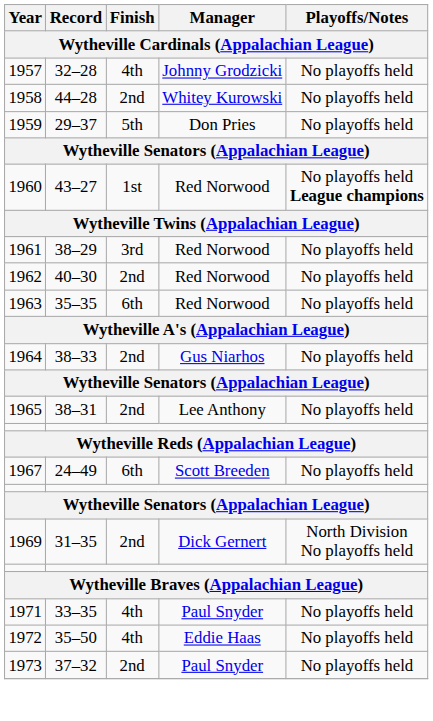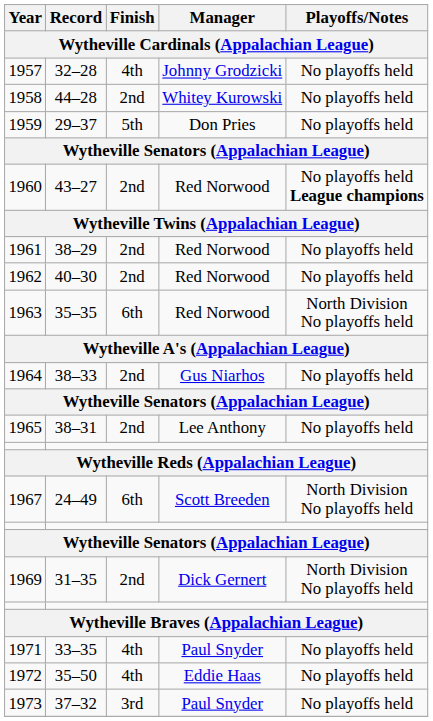1960 | Finish: 1st -> 2nd
1961 | Finish: 3rd -> 2nd
1963 | Playoffs/Notes: No playoffs held -> North Division No playoffs held
1967 | Playoffs/Notes: No playoffs held -> North Division No playoffs held
1973 | Finish: 2nd -> 3rd
